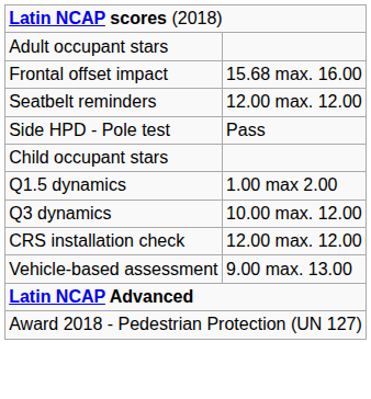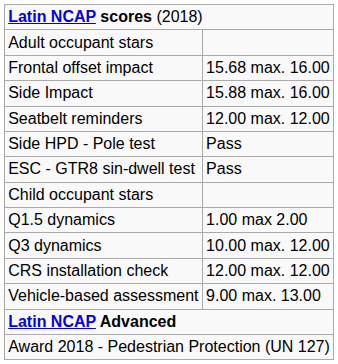+ row: Side Impact | 15.88 max. 16.00
+ row: ESC - GTR8 sin-dwell test | Pass
